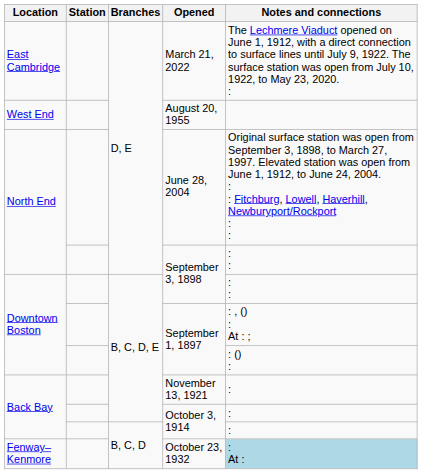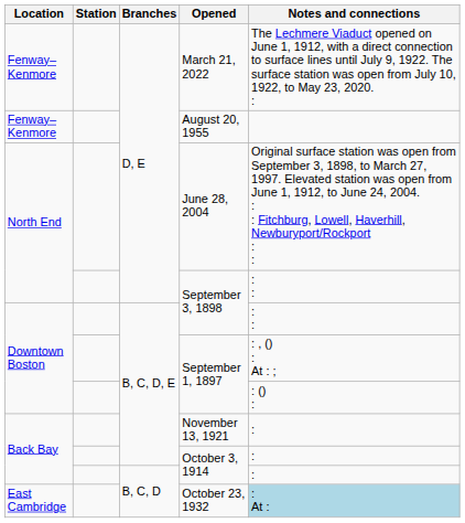March 21, 2022 | Location: East Cambridge -> Fenway–Kenmore
August 20, 1955 | Location: West End -> Fenway–Kenmore
October 23, 1932 | Location: Fenway–Kenmore -> East Cambridge
